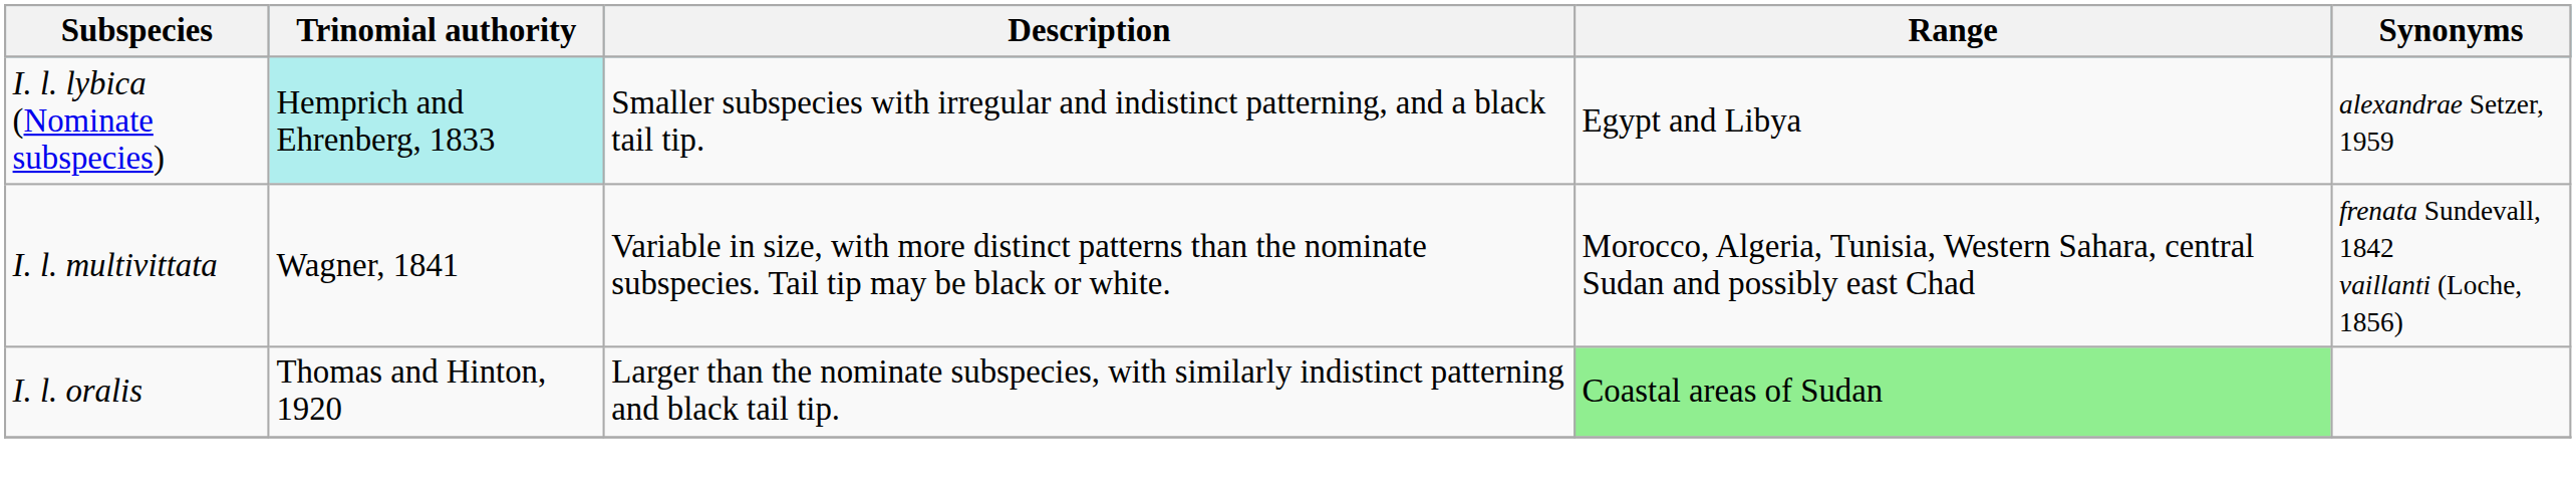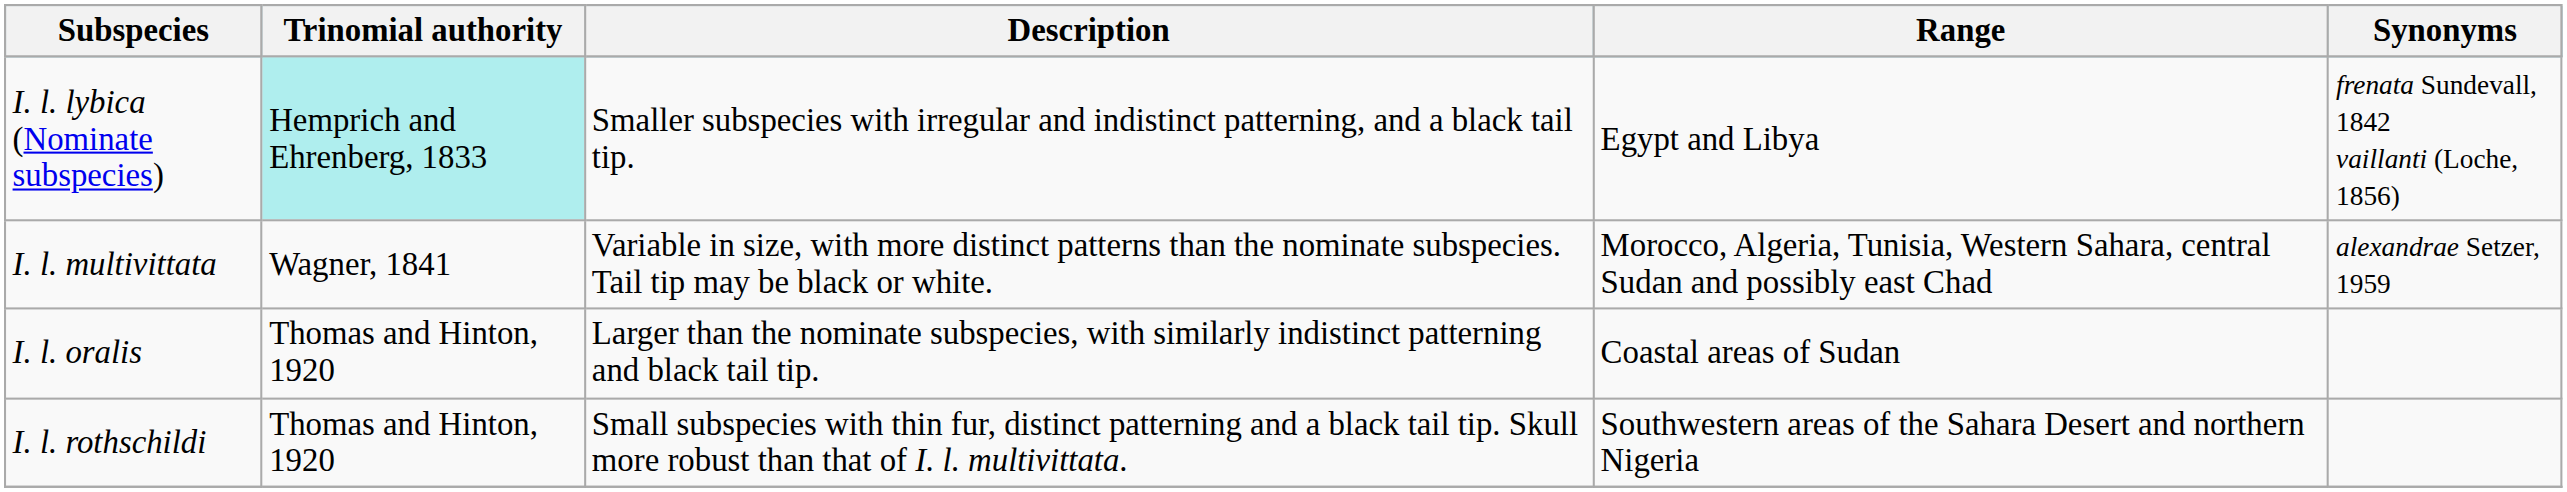I. l. lybica (Nominate subspecies) | Synonyms: alexandrae Setzer, 1959 -> frenata Sundevall, 1842 vaillanti (Loche, 1856)
I. l. multivittata | Synonyms: frenata Sundevall, 1842 vaillanti (Loche, 1856) -> alexandrae Setzer, 1959
I. l. oralis | Range: lightgreen background -> no background
+ row: I. l. rothschildi | Thomas and Hinton, 1920 | Small subspecies with thin fur, distinct patterning and a black tail tip. Skull more robust than that of I. l. multivittata. | Southwestern areas of the Sahara Desert and northern Nigeria
